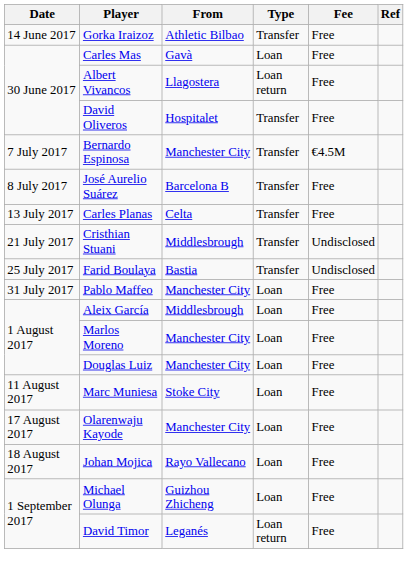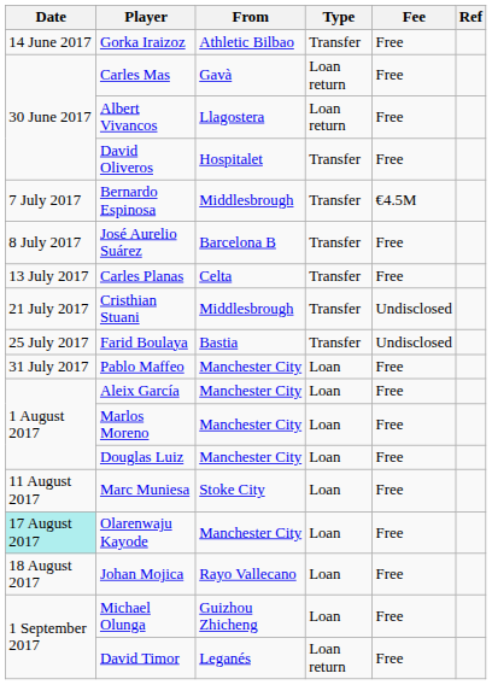Carles Mas | Type: Loan -> Loan return
Bernardo Espinosa | From: Manchester City -> Middlesbrough
Aleix García | From: Middlesbrough -> Manchester City
Olarenwaju Kayode | Date: no background -> paleturquoise background
